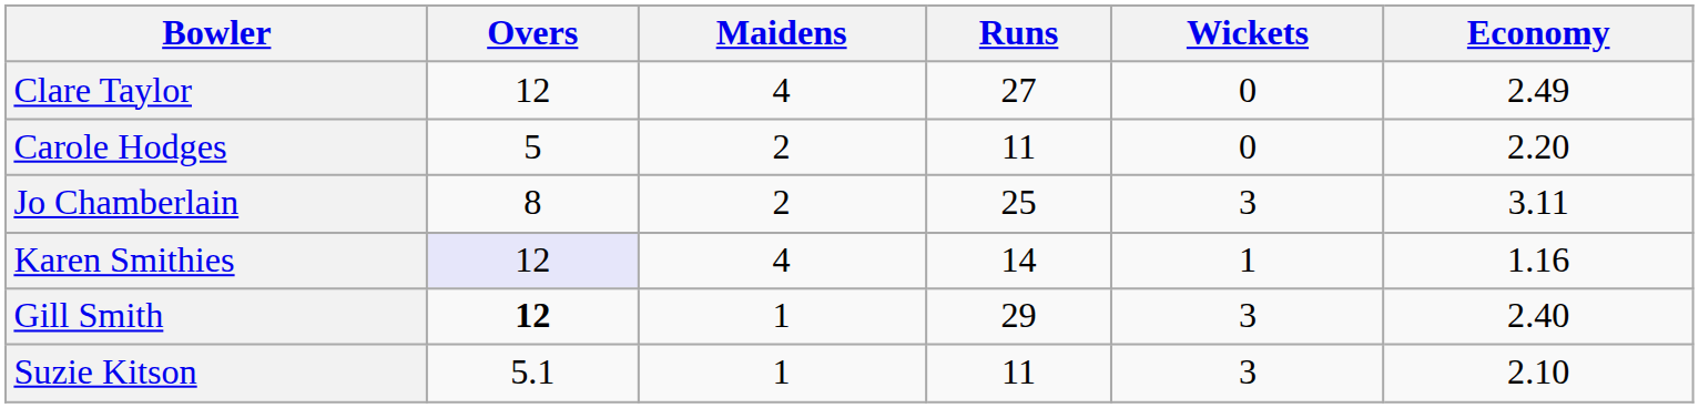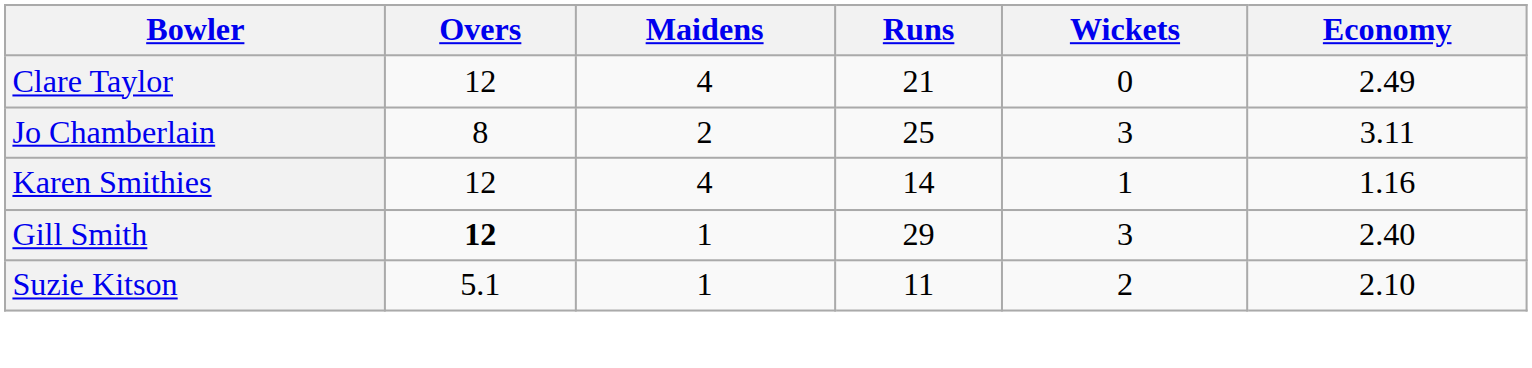Clare Taylor | Runs: 27 -> 21
- row: Carole Hodges | 5 | 2 | 11 | 0 | 2.20
Karen Smithies | Overs: lavender background -> no background
Suzie Kitson | Wickets: 3 -> 2
